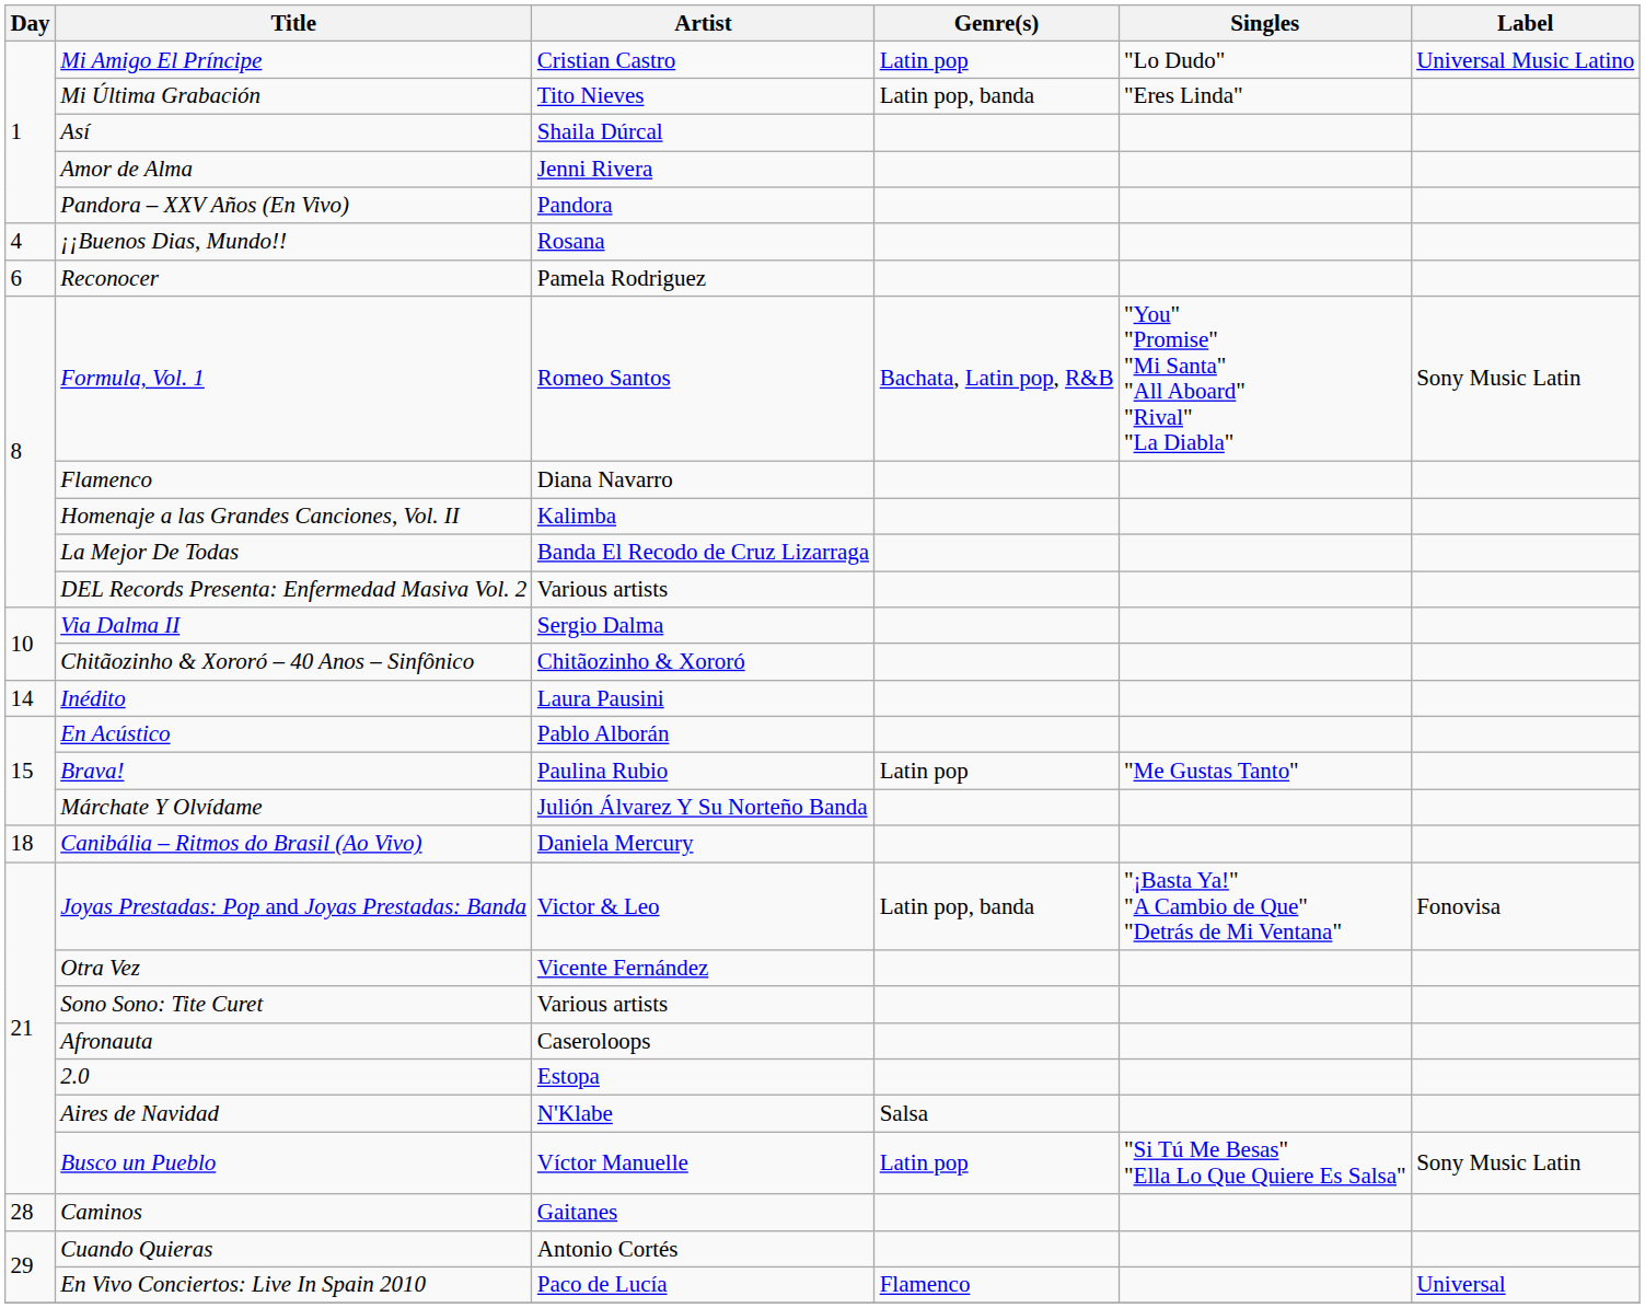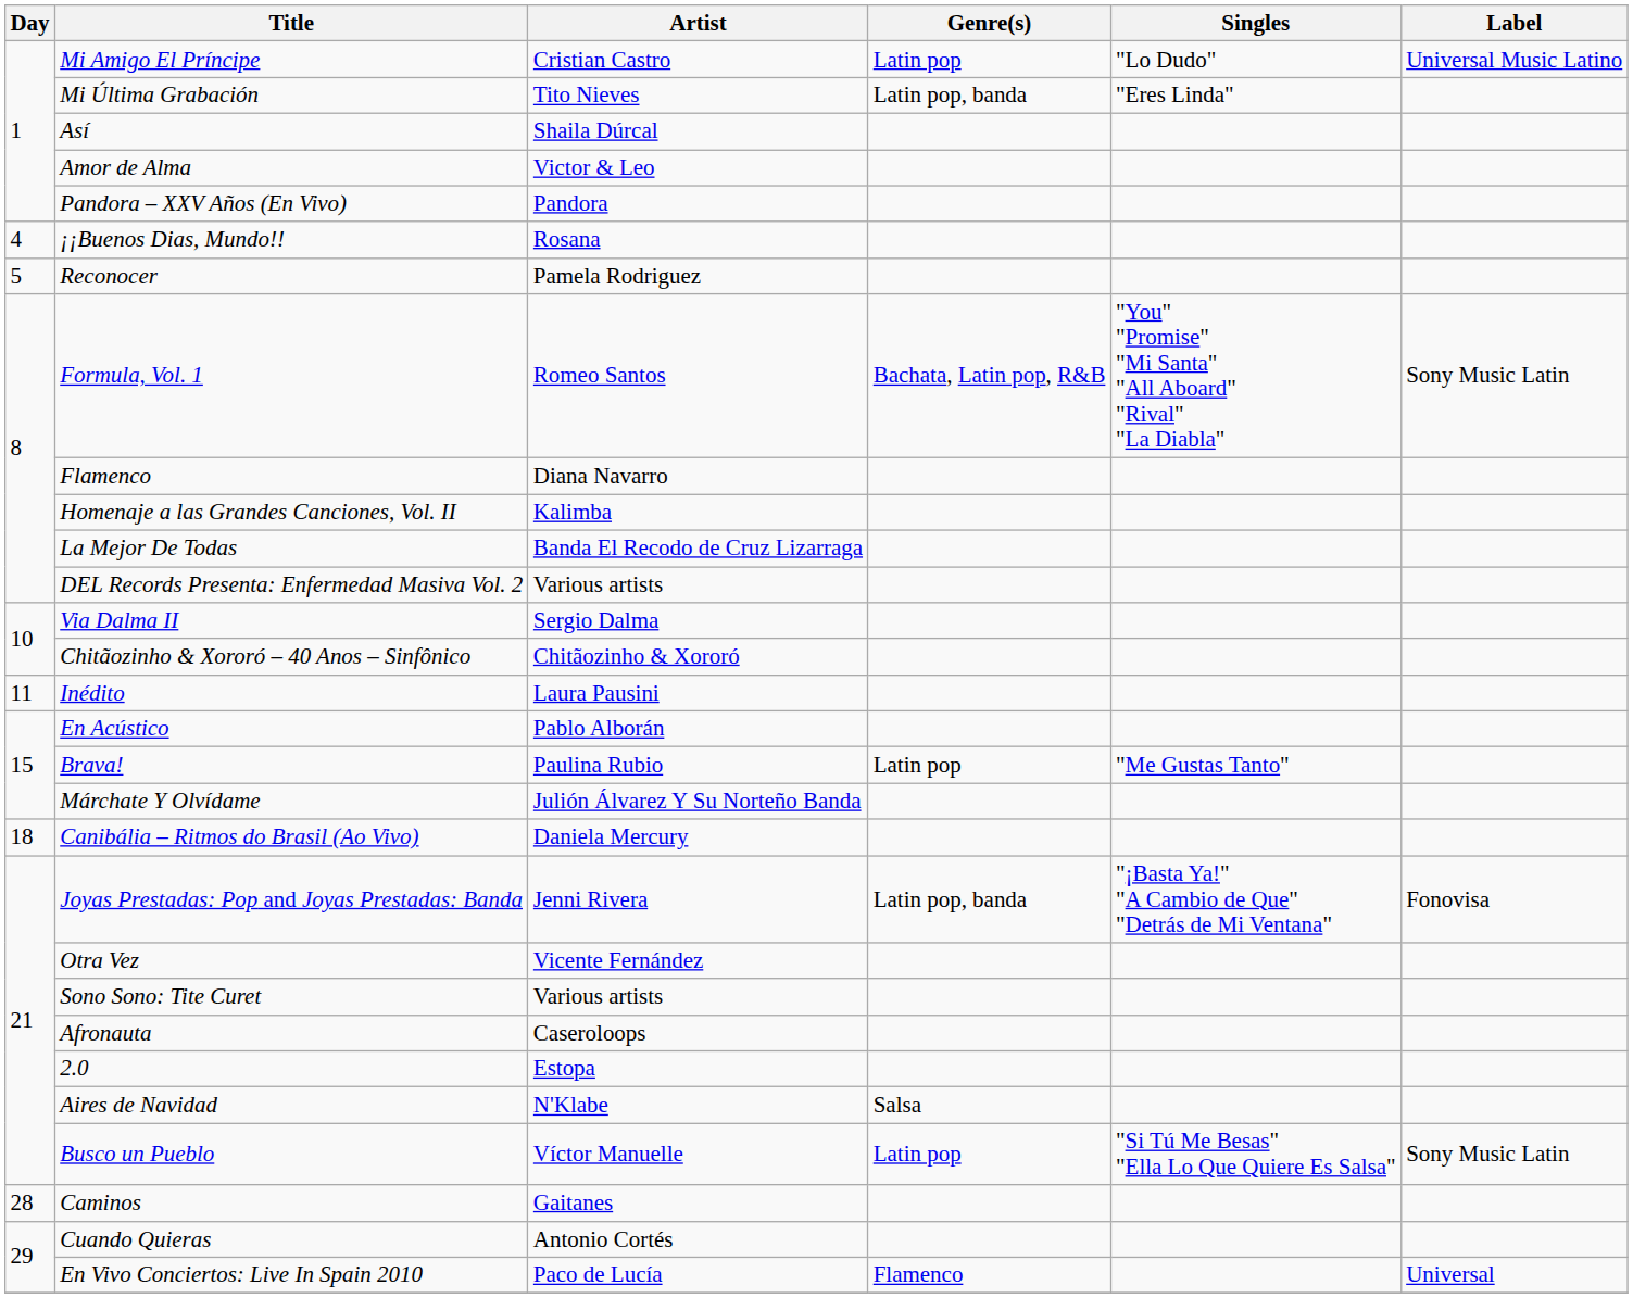Amor de Alma | Artist: Jenni Rivera -> Victor & Leo
Reconocer | Day: 6 -> 5
Inédito | Day: 14 -> 11
Joyas Prestadas: Pop and Joyas Prestadas: Banda | Artist: Victor & Leo -> Jenni Rivera
